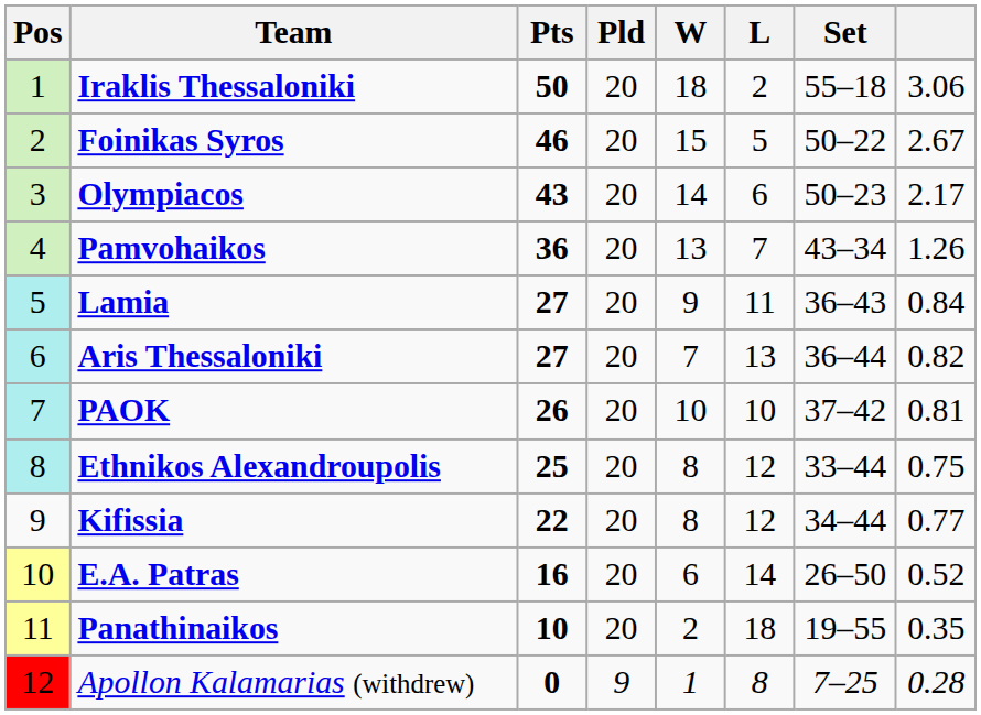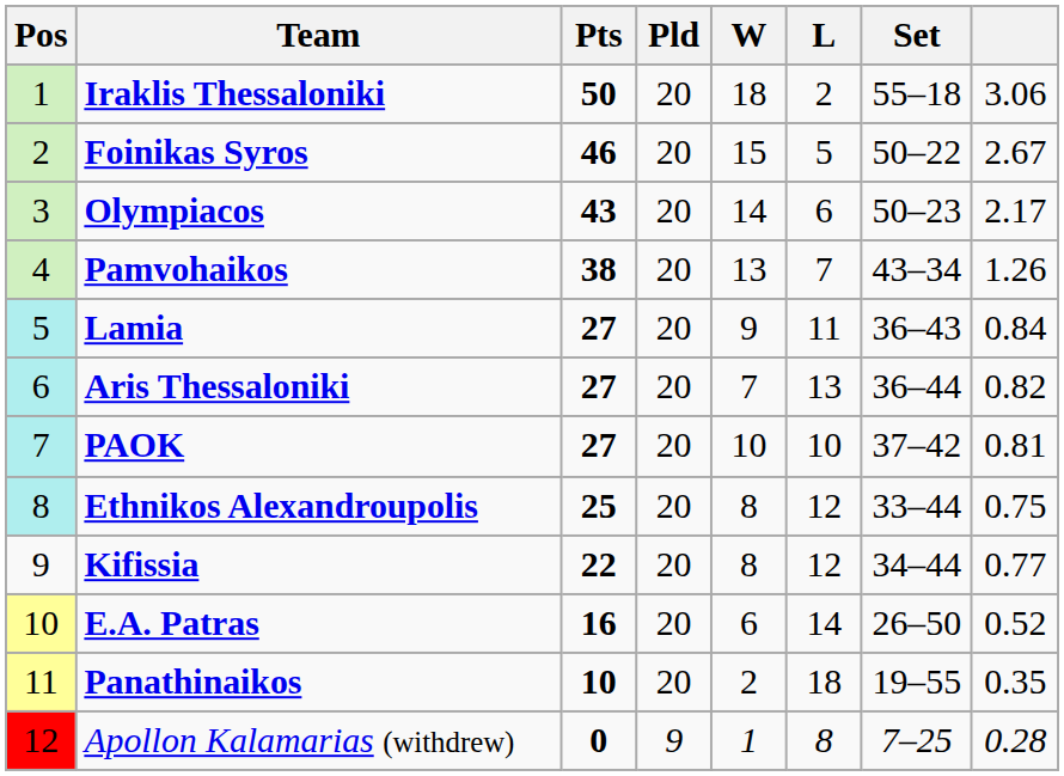Pamvohaikos | Pts: 36 -> 38
PAOK | Pts: 26 -> 27
